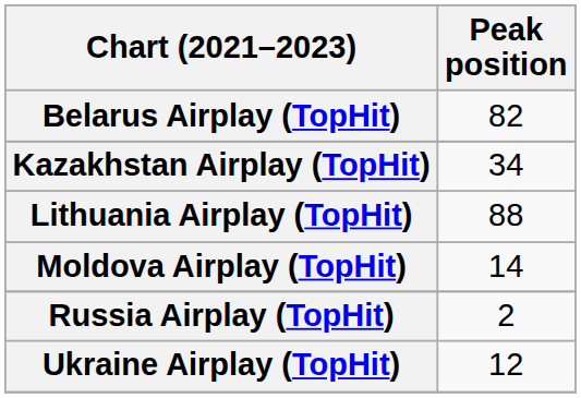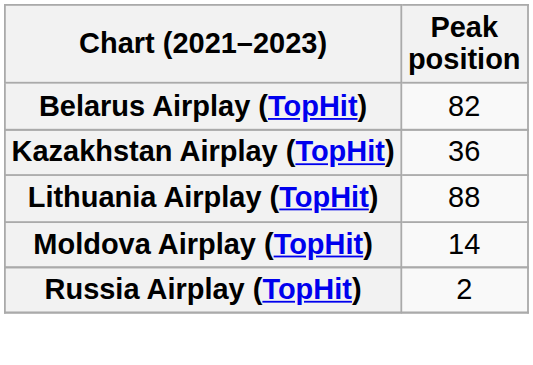Kazakhstan Airplay (TopHit) | Peak position: 34 -> 36
- row: Ukraine Airplay (TopHit) | 12
